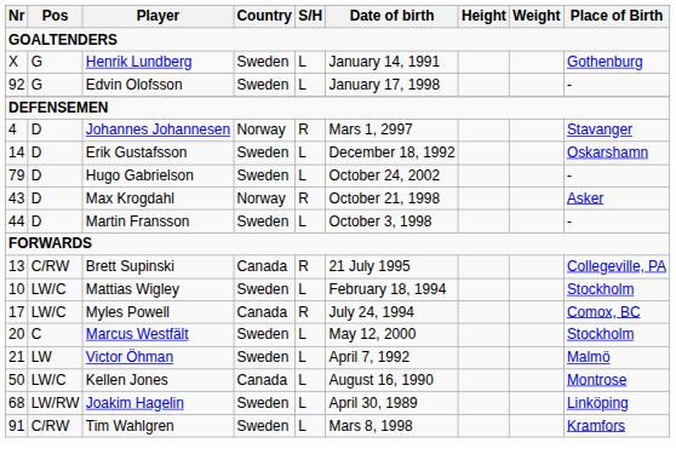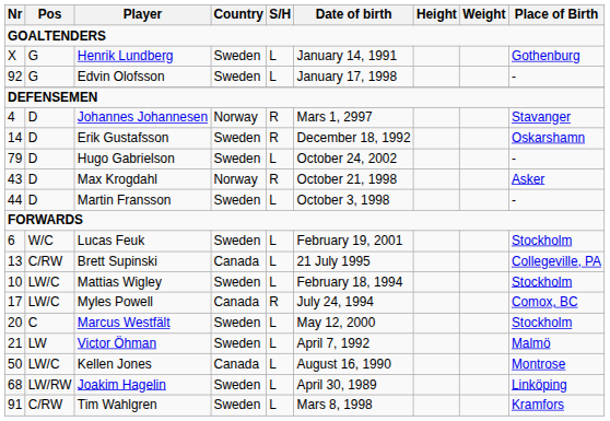Erik Gustafsson | S/H: L -> R
+ row: 6 | W/C | Lucas Feuk | Sweden | L | February 19, 2001 | Stockholm
Brett Supinski | S/H: R -> L
